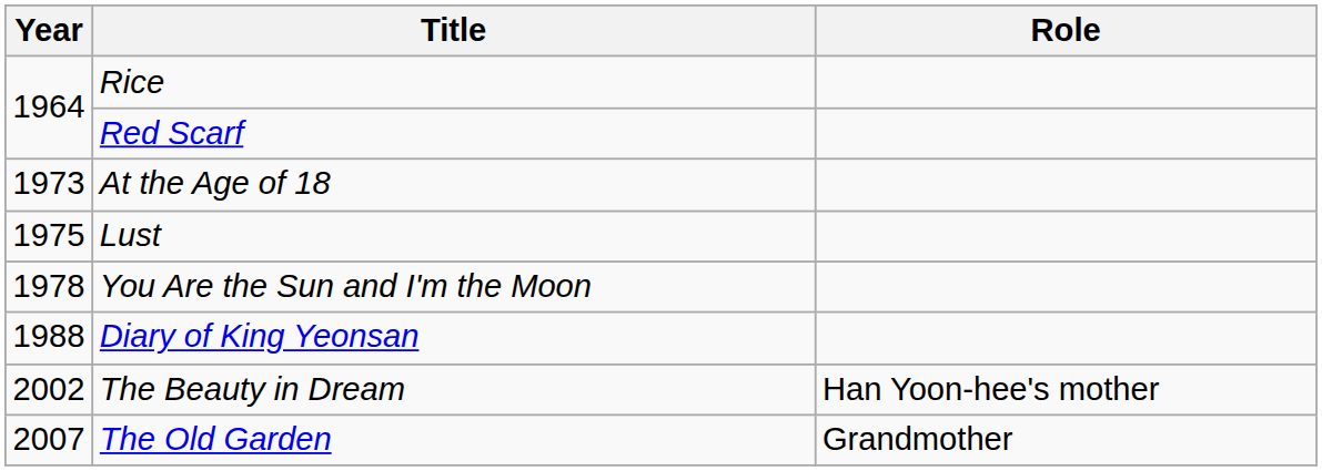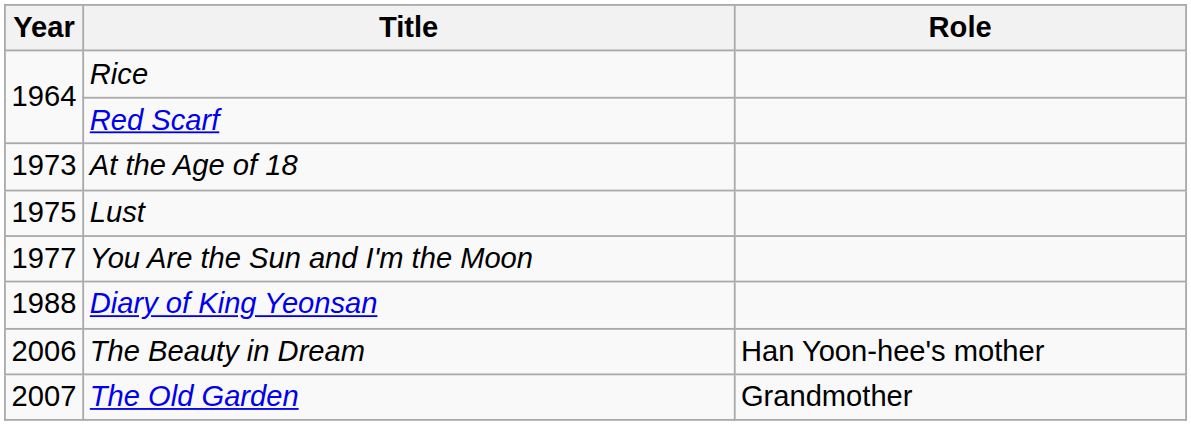You Are the Sun and I'm the Moon | Year: 1978 -> 1977
The Beauty in Dream | Year: 2002 -> 2006
